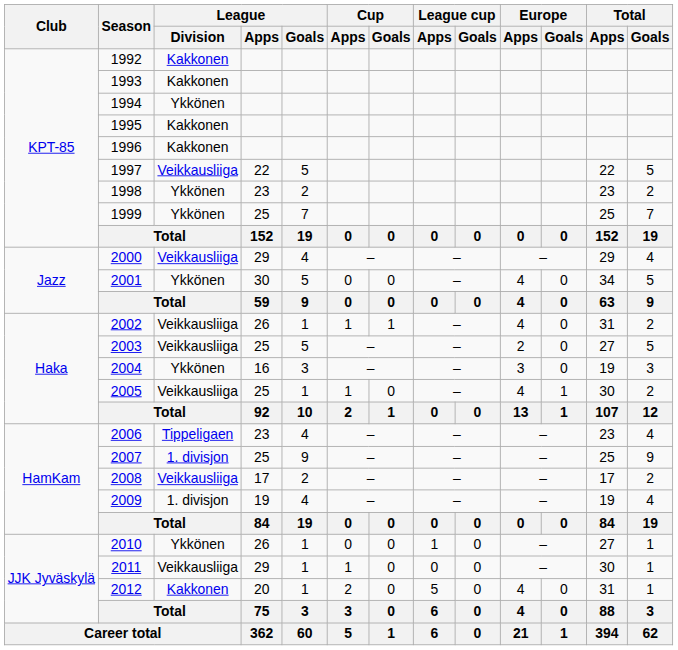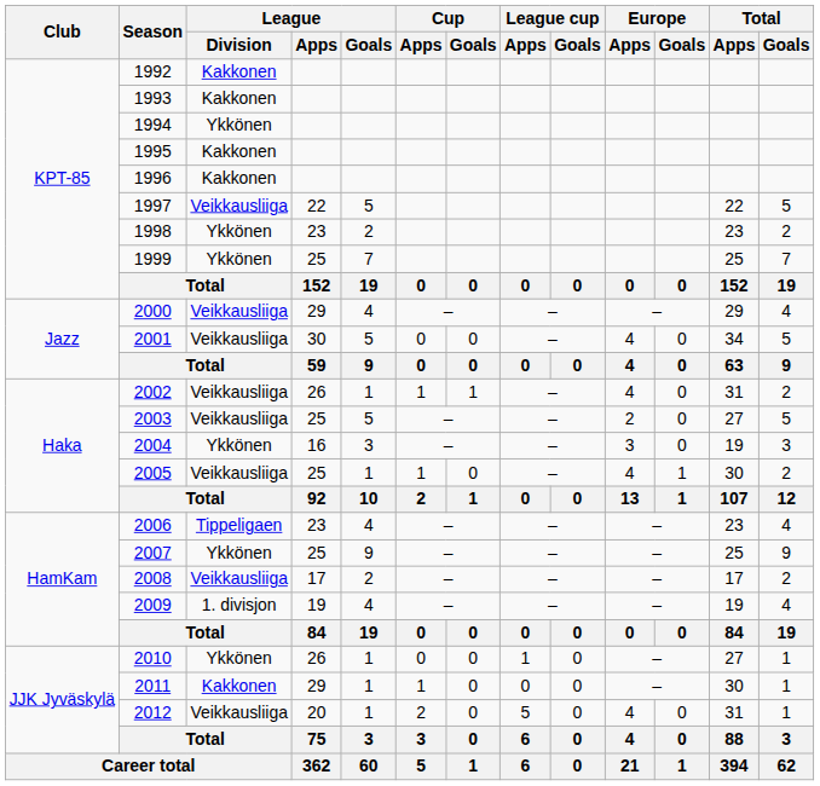2001 | League / Division: Ykkönen -> Veikkausliiga
2007 | League / Division: 1. divisjon -> Ykkönen
2011 | League / Division: Veikkausliiga -> Kakkonen
2012 | League / Division: Kakkonen -> Veikkausliiga
